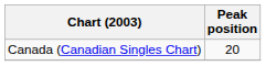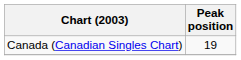Canada (Canadian Singles Chart) | Peak position: 20 -> 19
